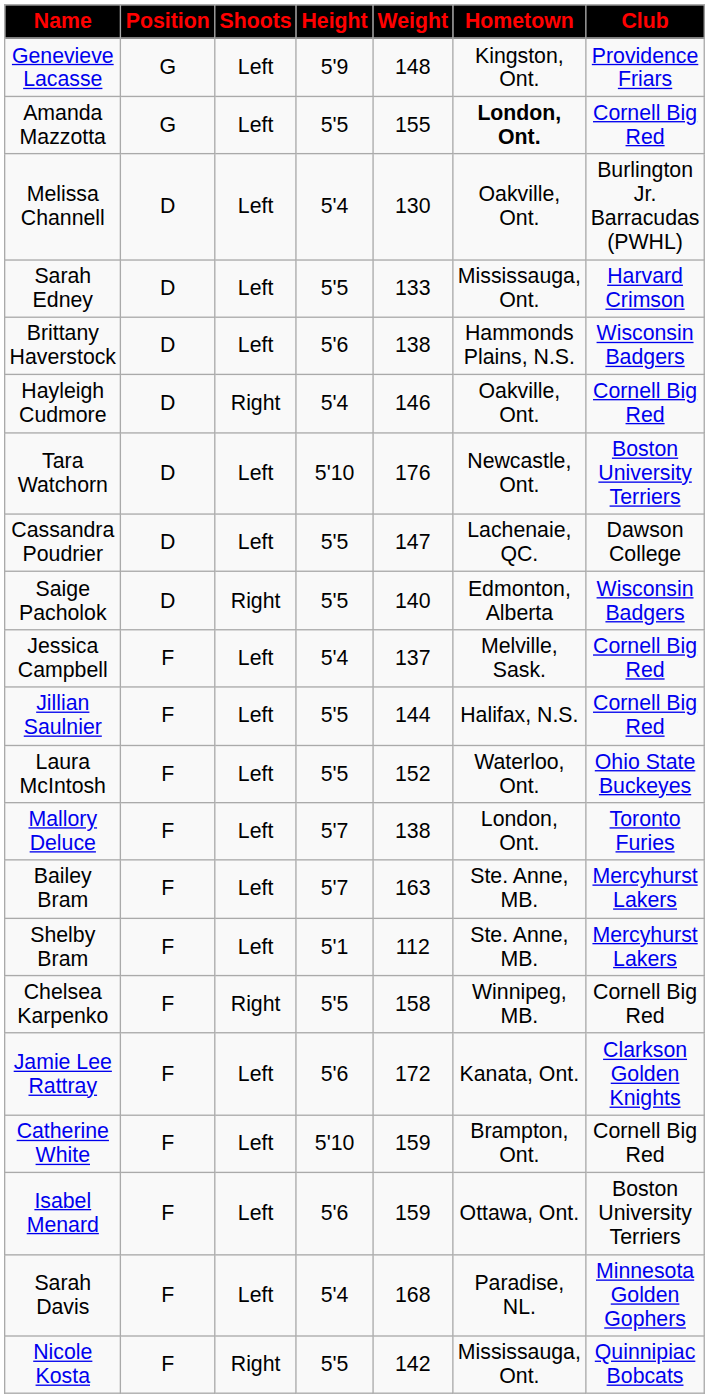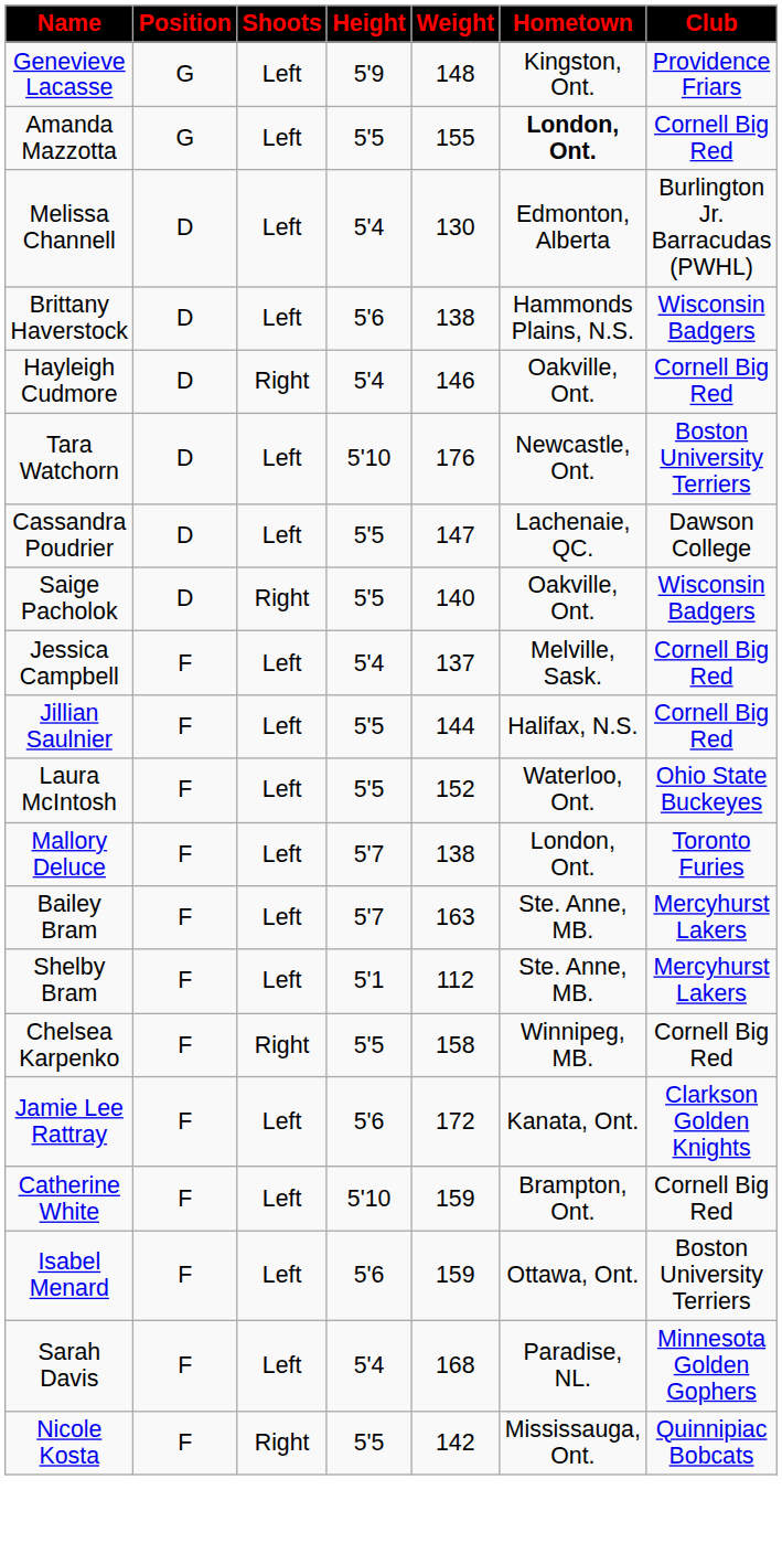Melissa Channell | Hometown: Oakville, Ont. -> Edmonton, Alberta
- row: Sarah Edney | D | Left | 5'5 | 133 | Mississauga, Ont. | Harvard Crimson
Saige Pacholok | Hometown: Edmonton, Alberta -> Oakville, Ont.
